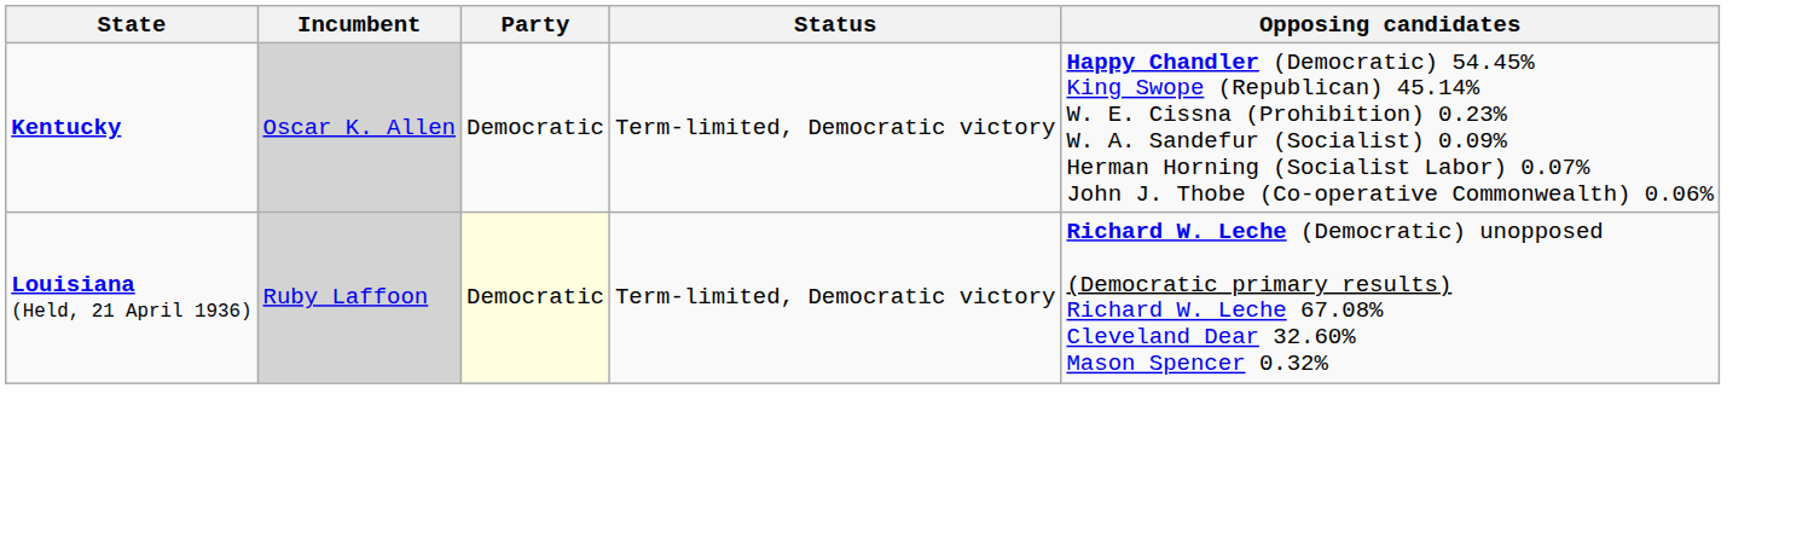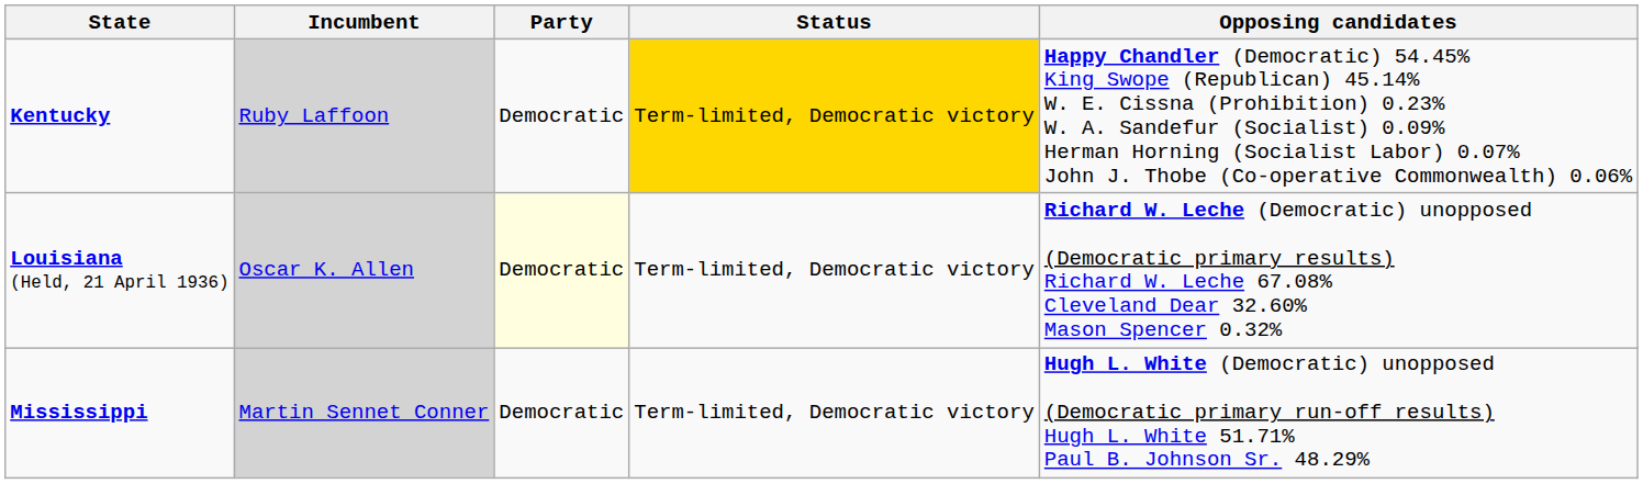Kentucky | Incumbent: Oscar K. Allen -> Ruby Laffoon
Kentucky | Status: no background -> gold background
Louisiana (Held, 21 April 1936) | Incumbent: Ruby Laffoon -> Oscar K. Allen
+ row: Mississippi | Martin Sennet Conner | Democratic | Term-limited, Democratic victory | Hugh L. White (Democratic) unopposed (Democratic primary run-off results) Hugh L. White 51.71% Paul B. Johnson Sr. 48.29%
